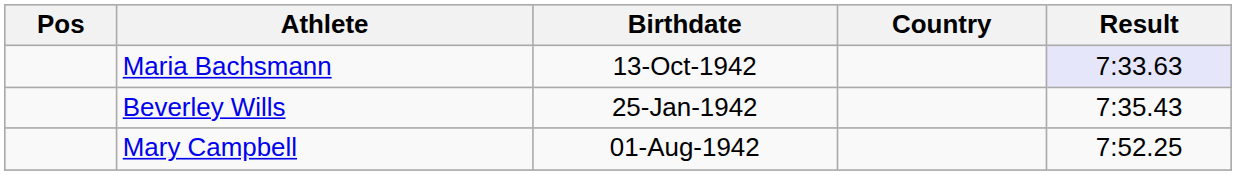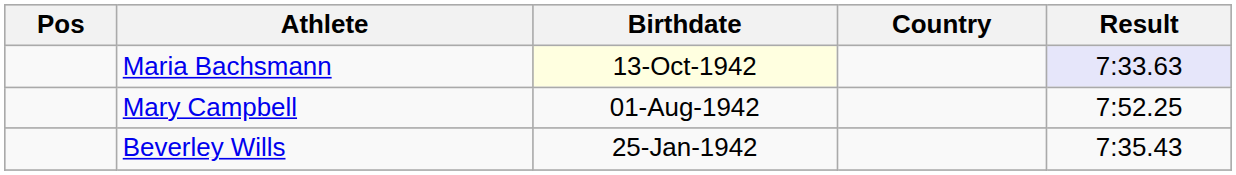Maria Bachsmann | Birthdate: no background -> lightyellow background
rows swapped: Beverley Wills <-> Mary Campbell
